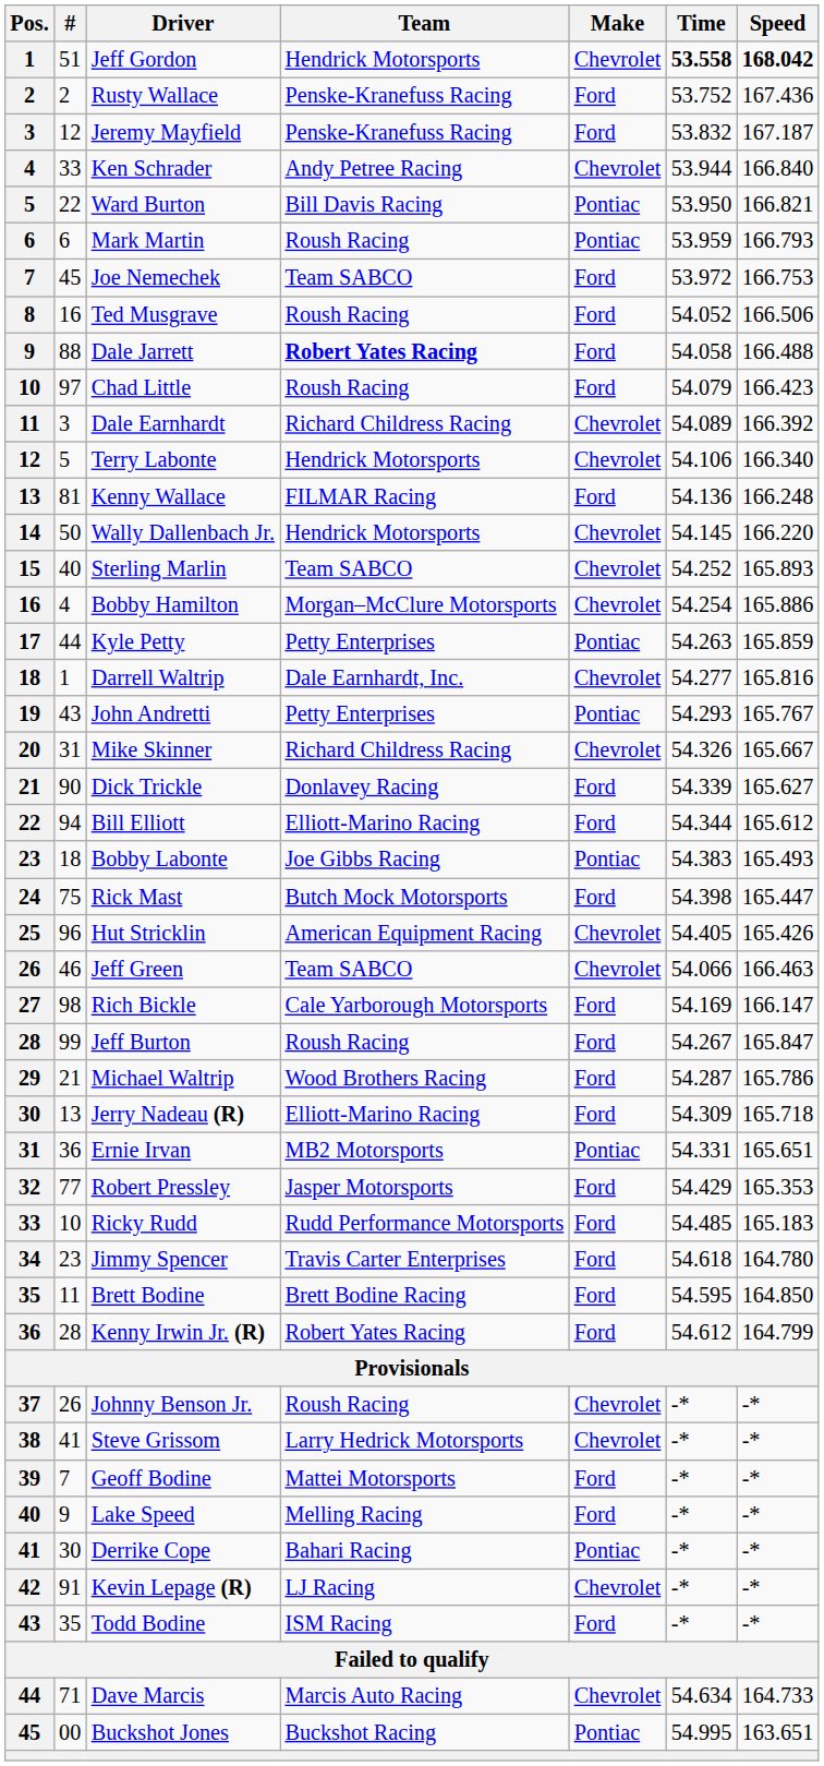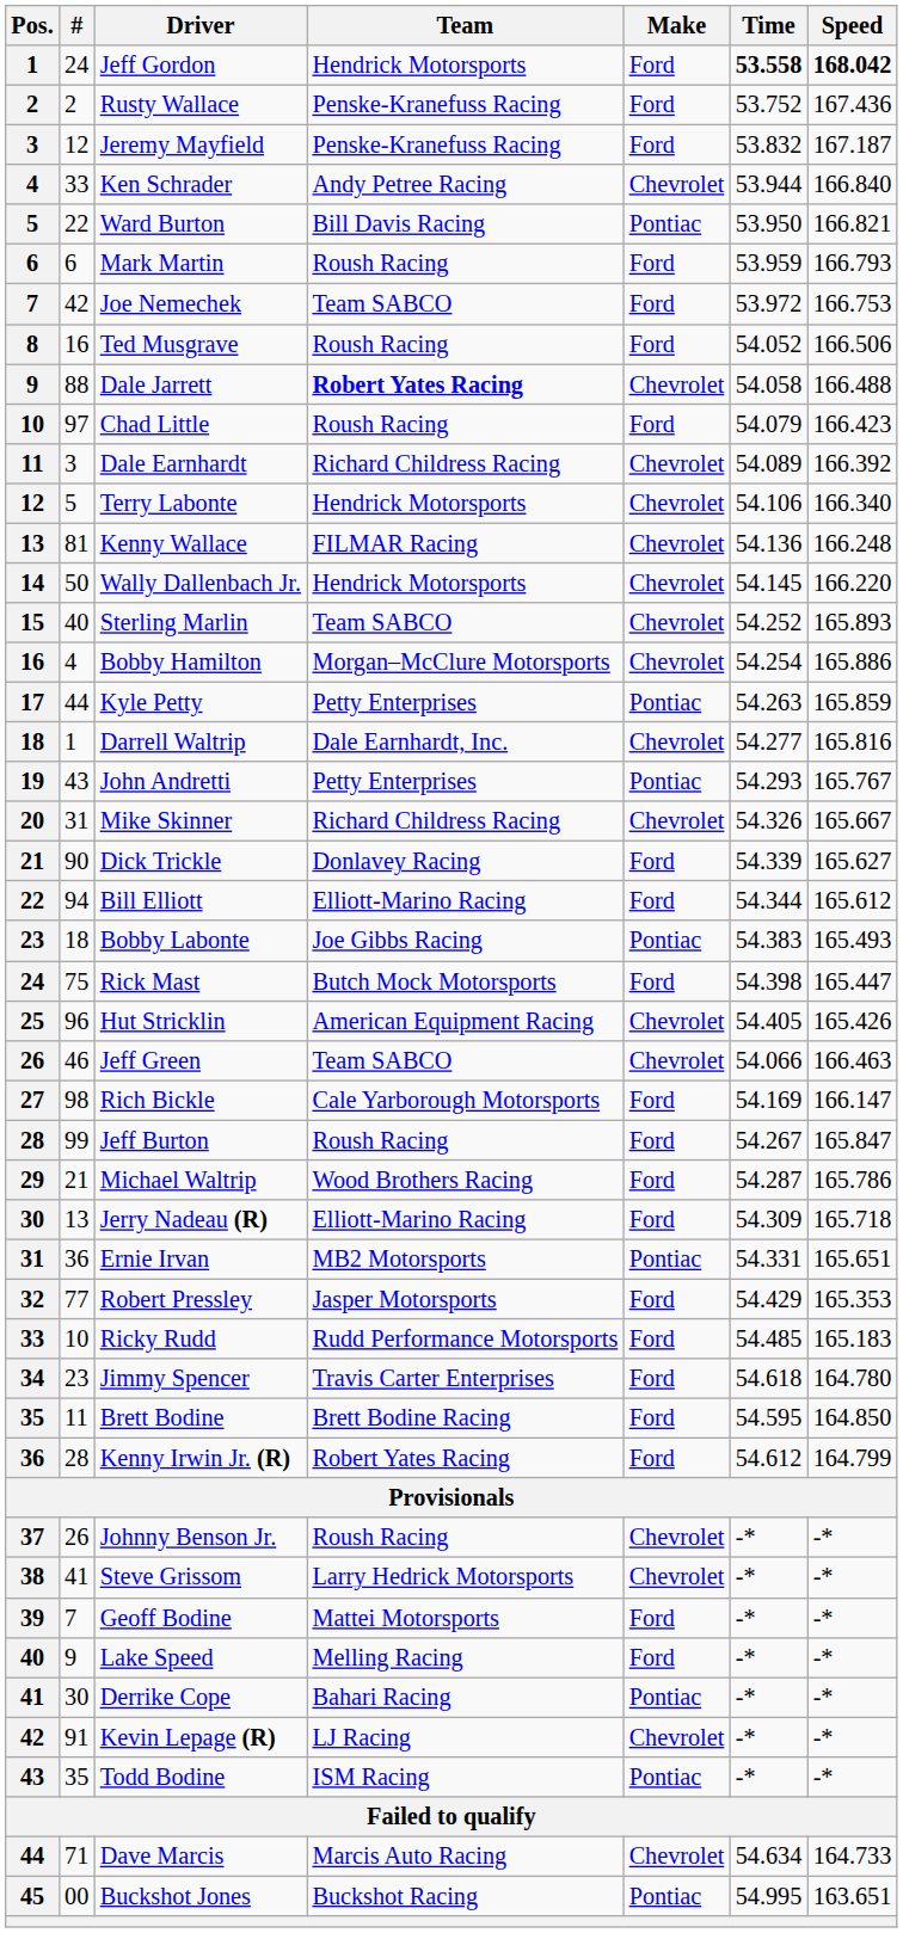Jeff Gordon | #: 51 -> 24
Jeff Gordon | Make: Chevrolet -> Ford
Mark Martin | Make: Pontiac -> Ford
Joe Nemechek | #: 45 -> 42
Dale Jarrett | Make: Ford -> Chevrolet
Kenny Wallace | Make: Ford -> Chevrolet
Todd Bodine | Make: Ford -> Pontiac
